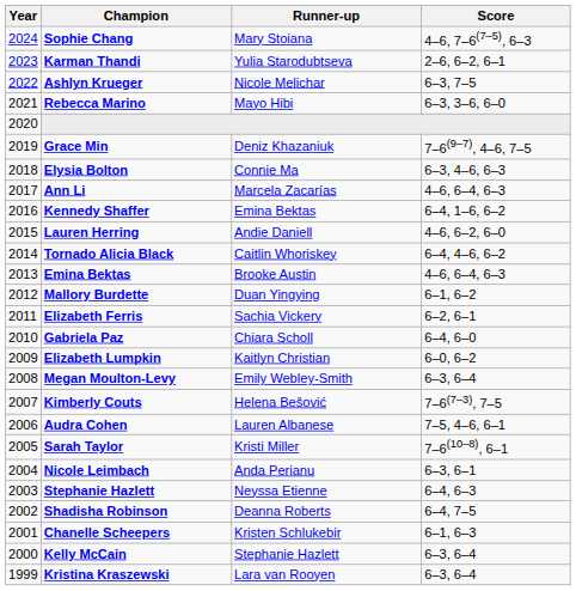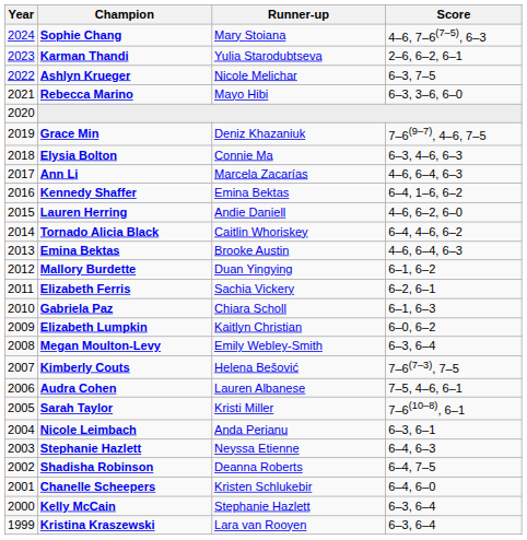Gabriela Paz | Score: 6–4, 6–0 -> 6–1, 6–3
Chanelle Scheepers | Score: 6–1, 6–3 -> 6–4, 6–0
